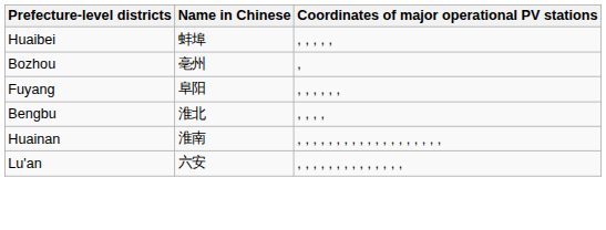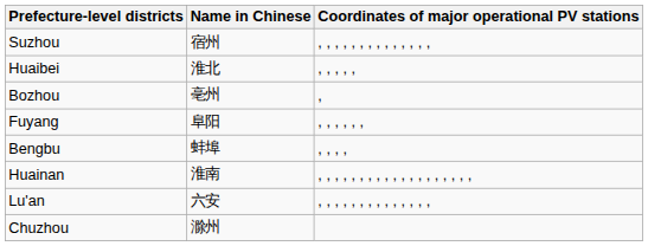+ row: Suzhou | 宿州 | , , , , , , , , , , , , , ,
Huaibei | Name in Chinese: 蚌埠 -> 淮北
Bengbu | Name in Chinese: 淮北 -> 蚌埠
+ row: Chuzhou | 滁州
